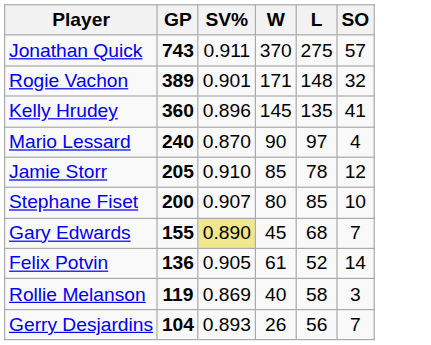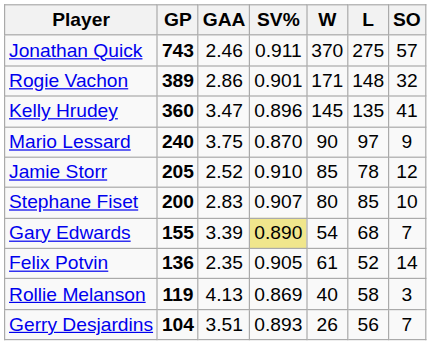+ column: GAA | 2.46 | 2.86 | 3.47 | 3.75 | 2.52 | 2.83 | 3.39 | 2.35 | 4.13 | 3.51
Mario Lessard | SO: 4 -> 9
Gary Edwards | W: 45 -> 54
